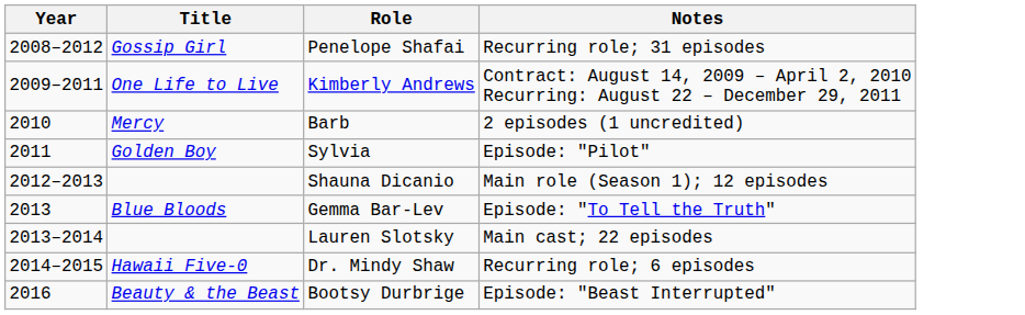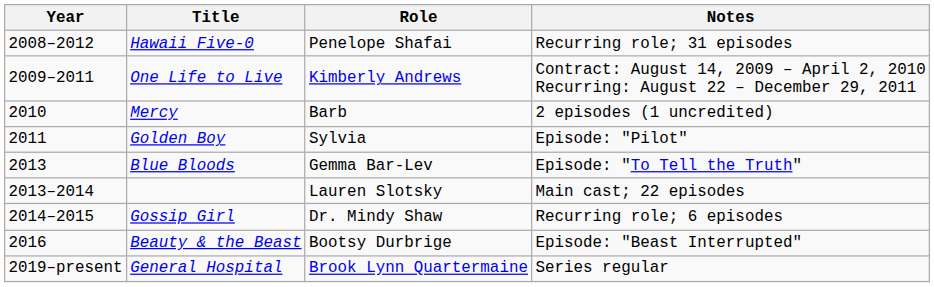Penelope Shafai | Title: Gossip Girl -> Hawaii Five-0
- row: 2012–2013 | Shauna Dicanio | Main role (Season 1); 12 episodes
Dr. Mindy Shaw | Title: Hawaii Five-0 -> Gossip Girl
+ row: 2019–present | General Hospital | Brook Lynn Quartermaine | Series regular
